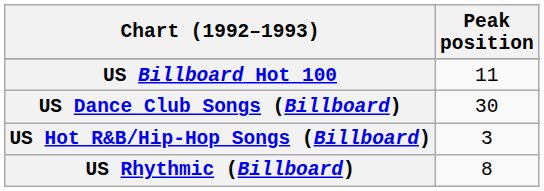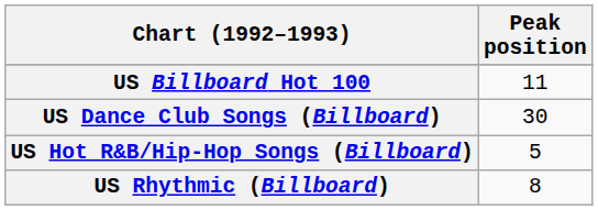US Hot R&B/Hip-Hop Songs (Billboard) | Peak position: 3 -> 5
